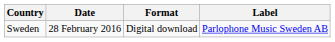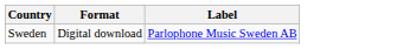- column: Date | 28 February 2016
